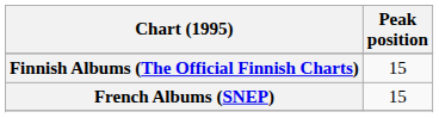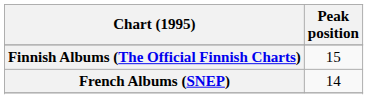French Albums (SNEP) | Peak position: 15 -> 14
